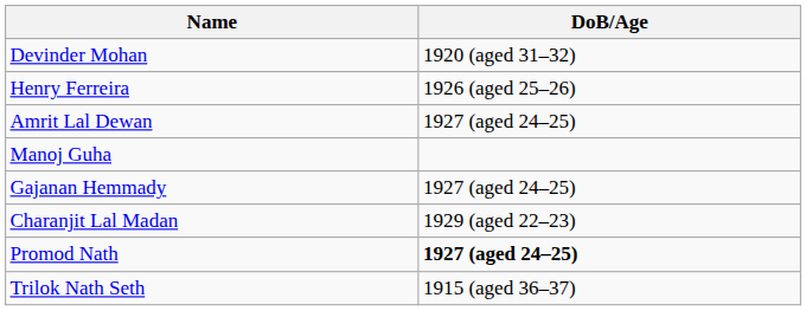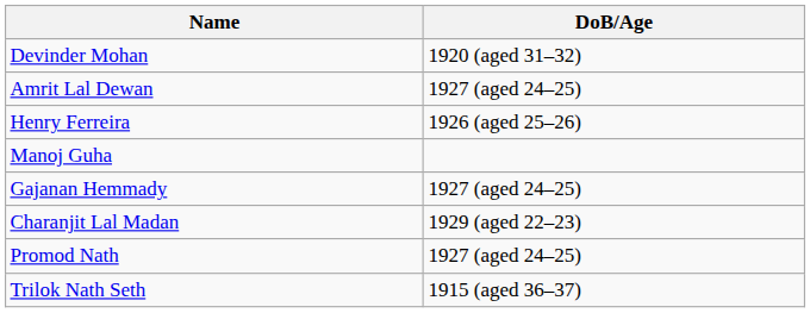rows swapped: Amrit Lal Dewan <-> Henry Ferreira
Promod Nath | DoB/Age: bold -> normal
